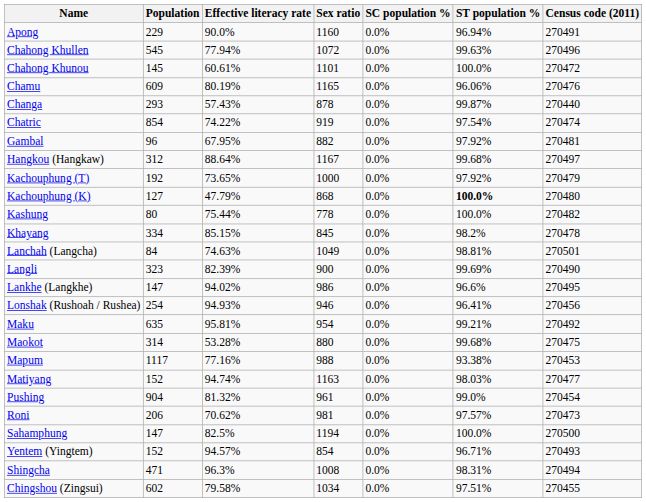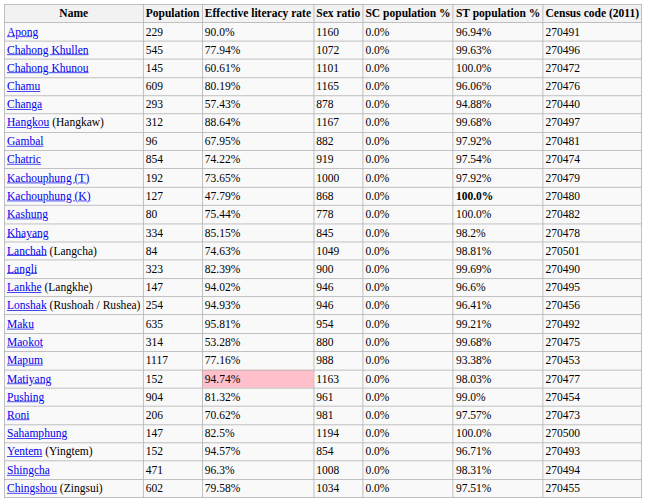Changa | ST population %: 99.87% -> 94.88%
rows swapped: Chatric <-> Hangkou (Hangkaw)
Lankhe (Langkhe) | Sex ratio: 986 -> 946
Matiyang | Effective literacy rate: no background -> pink background
